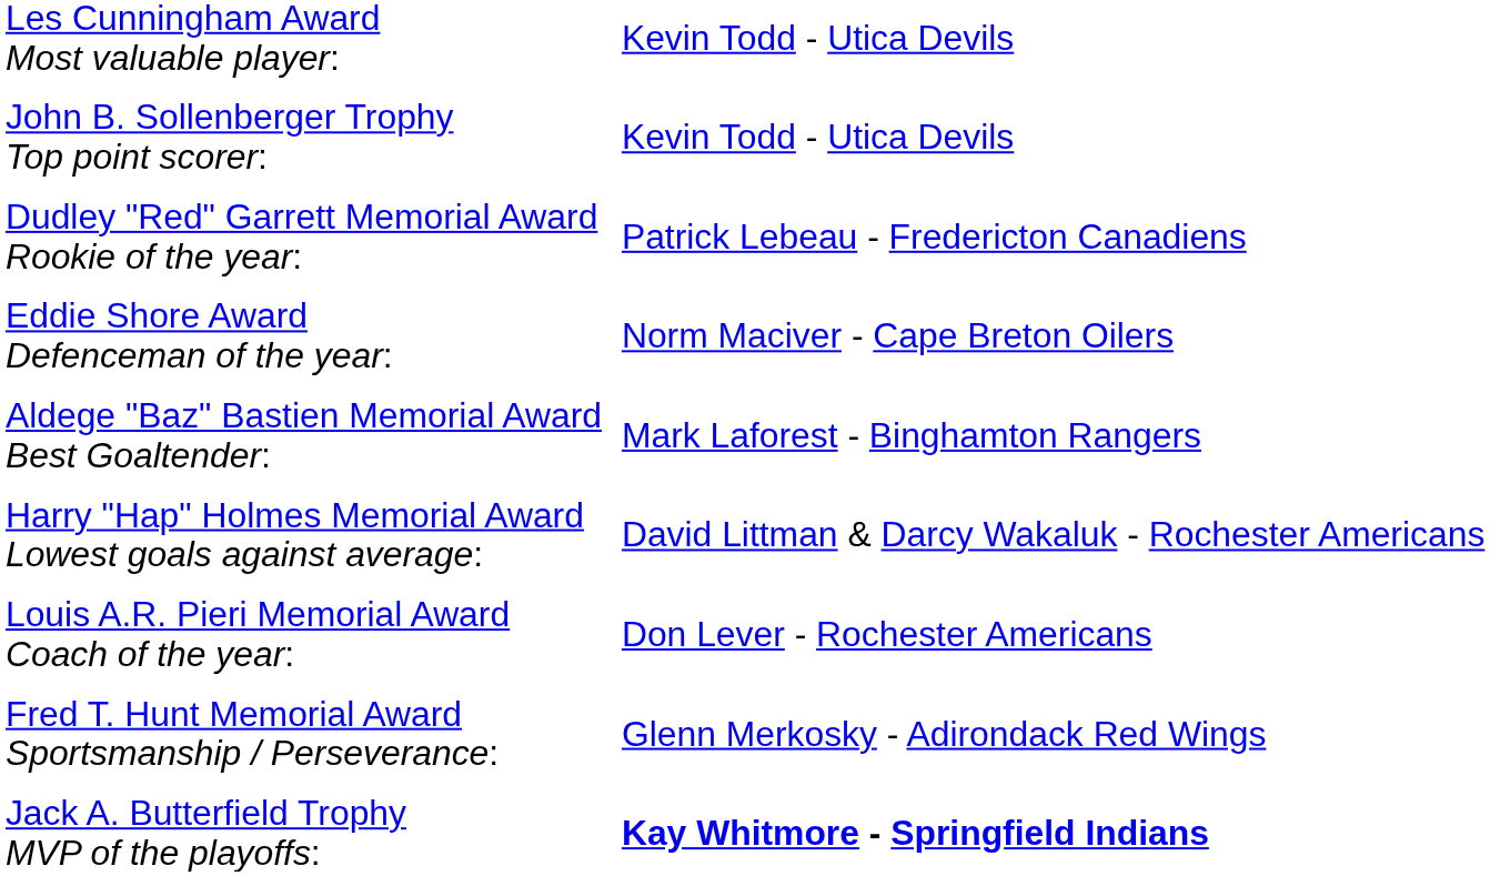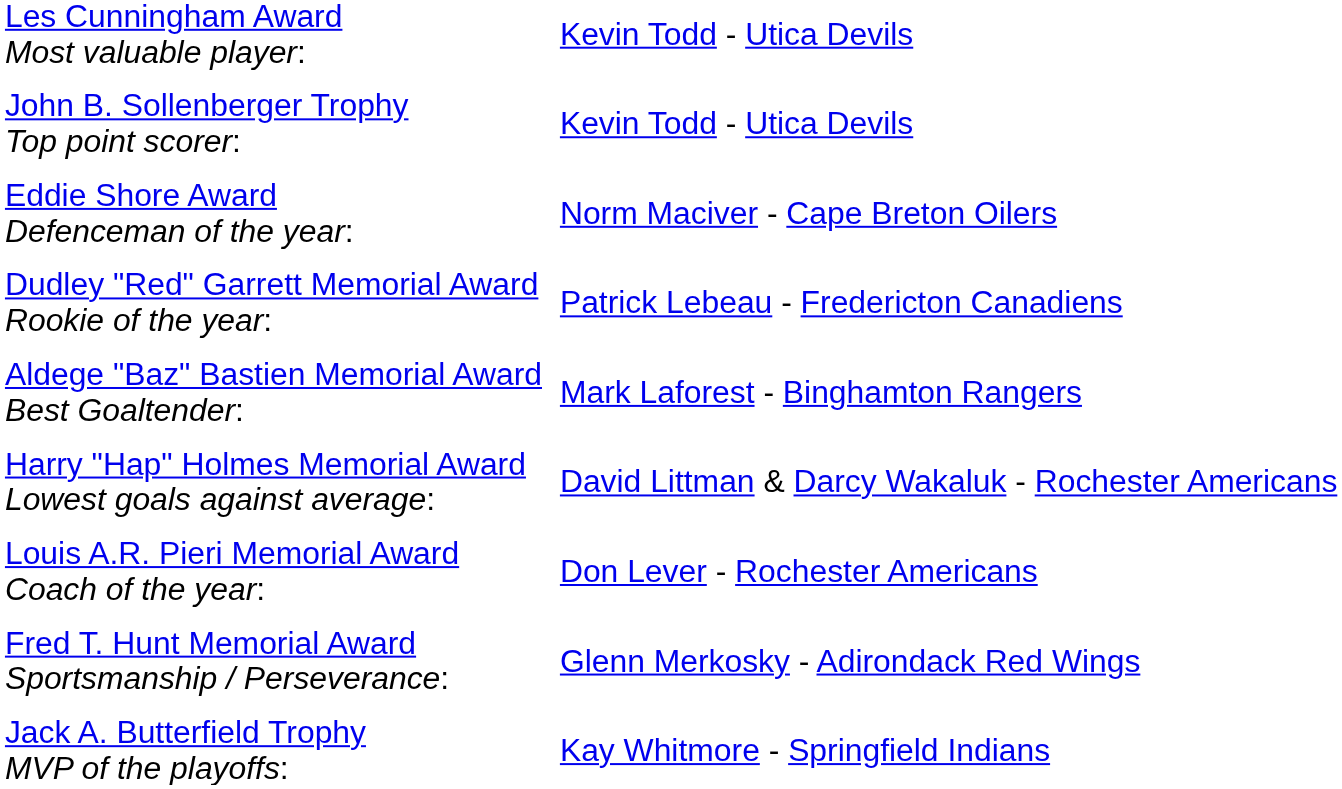rows swapped: Dudley "Red" Garrett Memorial Award Rookie of the year: <-> Eddie Shore Award Defenceman of the year:
Jack A. Butterfield Trophy MVP of the playoffs: | column 2: bold -> normal
